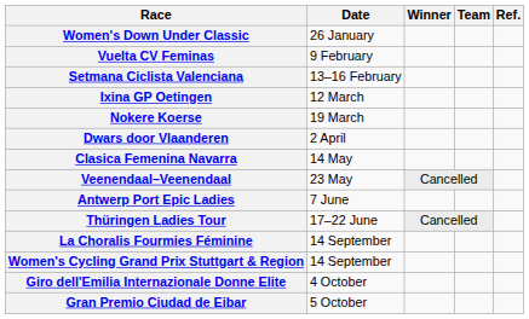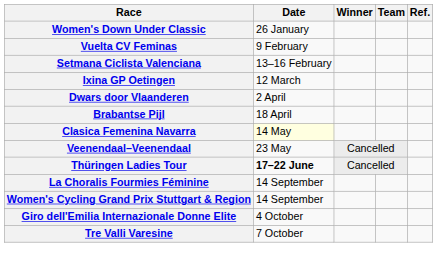- row: Nokere Koerse | 19 March
+ row: Brabantse Pijl | 18 April
Clasica Femenina Navarra | Date: no background -> lightyellow background
- row: Antwerp Port Epic Ladies | 7 June
Thüringen Ladies Tour | Date: normal -> bold
- row: Gran Premio Ciudad de Eibar | 5 October
+ row: Tre Valli Varesine | 7 October
